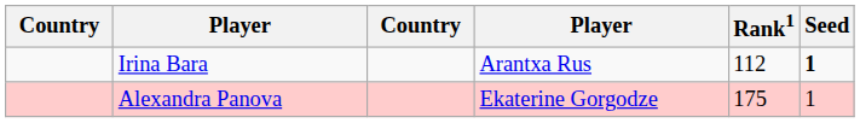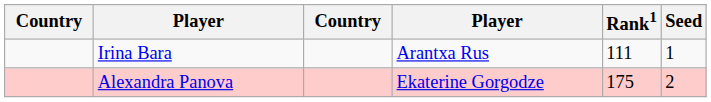Irina Bara | Rank1: 112 -> 111
Irina Bara | Seed: bold -> normal
Alexandra Panova | Seed: 1 -> 2
